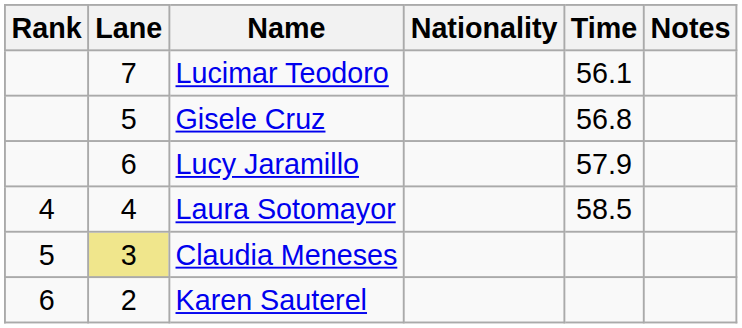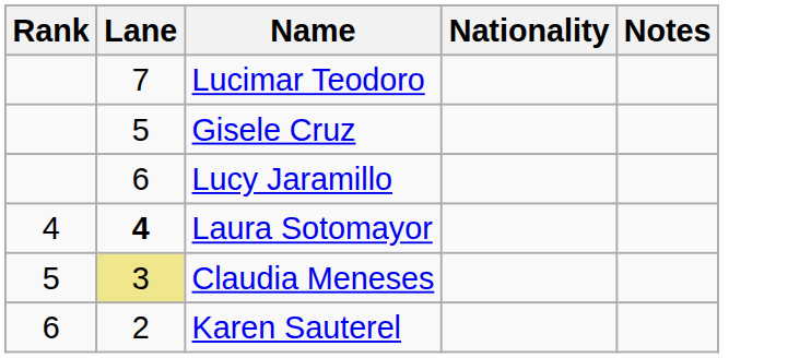- column: Time | 56.1 | 56.8 | 57.9 | 58.5
Laura Sotomayor | Lane: normal -> bold
